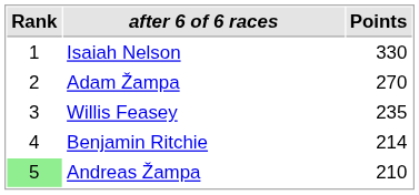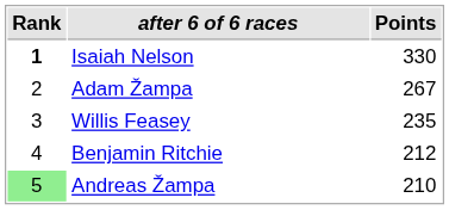Isaiah Nelson | Rank: normal -> bold
Adam Žampa | Points: 270 -> 267
Benjamin Ritchie | Points: 214 -> 212
